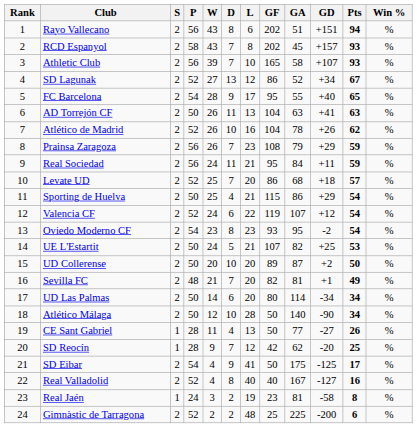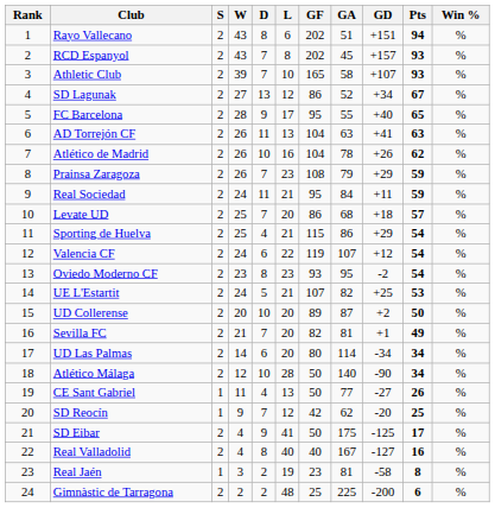- column: P | 56 | 58 | 56 | 52 | 54 | 50 | 52 | 56 | 56 | 52 | 50 | 52 | 54 | 50 | 50 | 48 | 50 | 50 | 28 | 28 | 54 | 52 | 24 | 52
